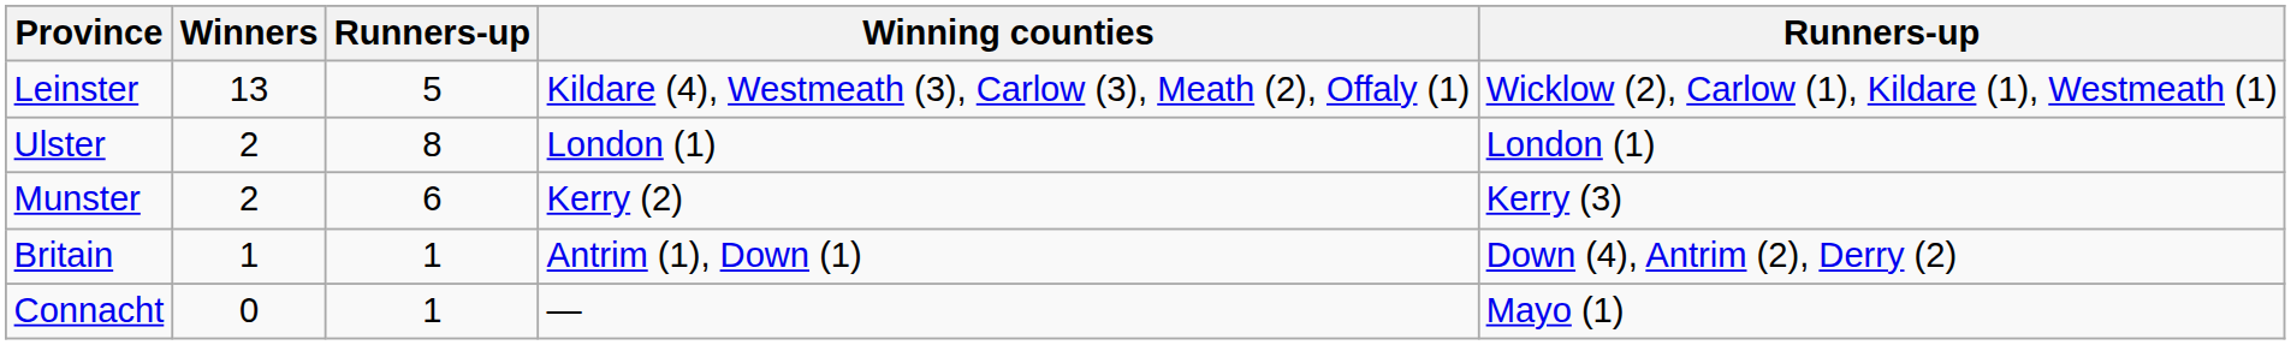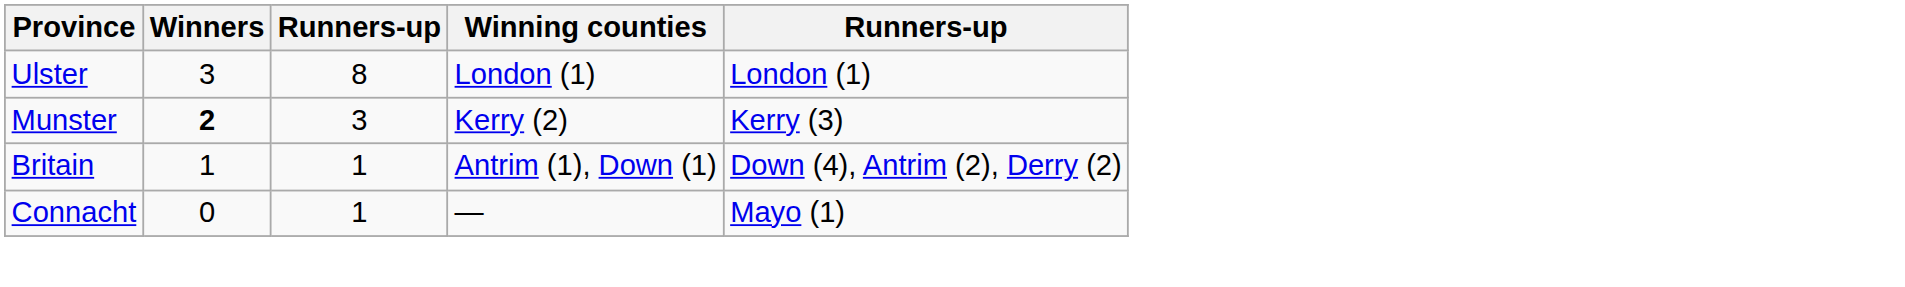- row: Leinster | 13 | 5 | Kildare (4), Westmeath (3), Carlow (3), Meath (2), Offaly (1) | Wicklow (2), Carlow (1), Kildare (1), Westmeath (1)
Ulster | Winners: 2 -> 3
Munster | Winners: normal -> bold
Munster | column 3: 6 -> 3
